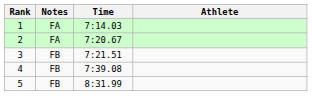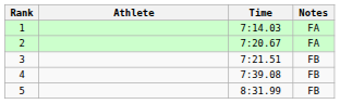columns swapped: Athlete <-> Notes
